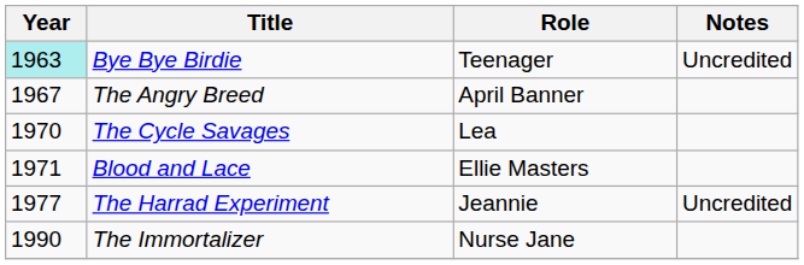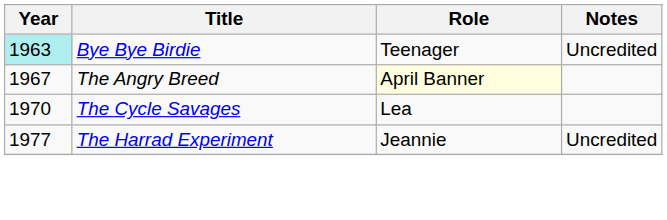The Angry Breed | Role: no background -> lightyellow background
- row: 1971 | Blood and Lace | Ellie Masters
- row: 1990 | The Immortalizer | Nurse Jane
